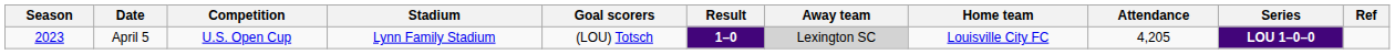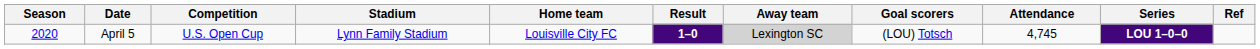columns swapped: Home team <-> Goal scorers
April 5 | Season: 2023 -> 2020
April 5 | Attendance: 4,205 -> 4,745
